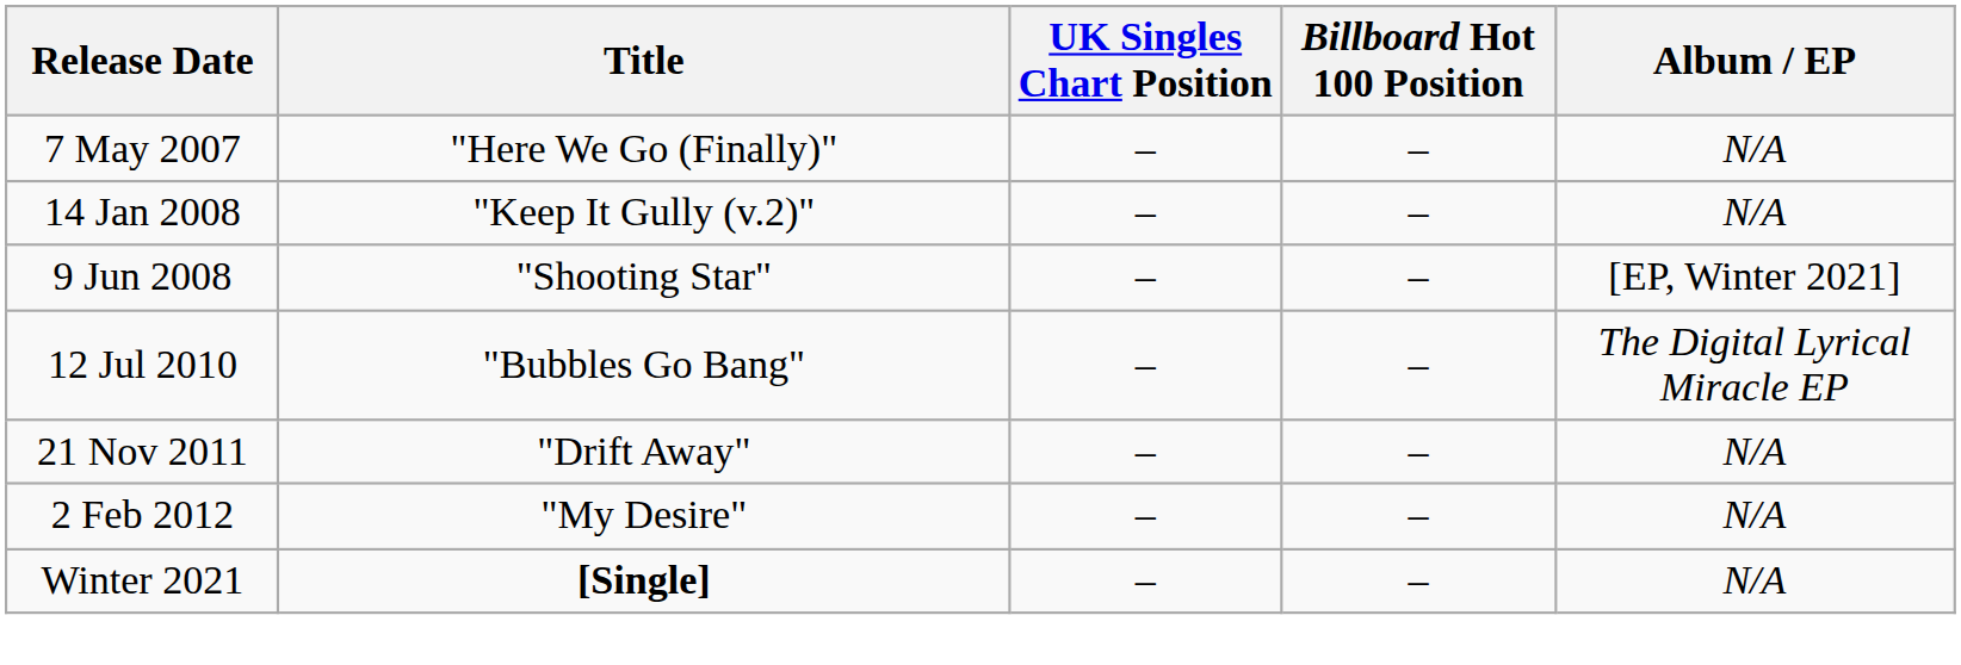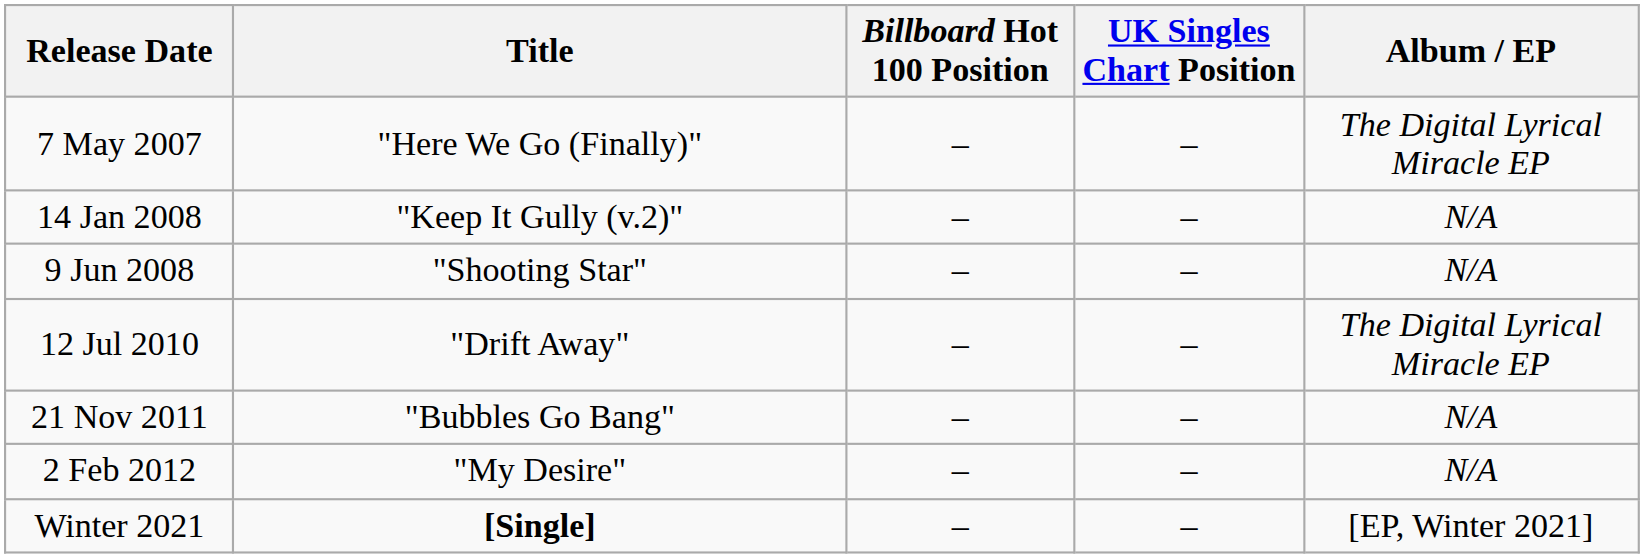columns swapped: UK Singles Chart Position <-> Billboard Hot 100 Position
7 May 2007 | Album / EP: N/A -> The Digital Lyrical Miracle EP
9 Jun 2008 | Album / EP: [EP, Winter 2021] -> N/A
12 Jul 2010 | Title: "Bubbles Go Bang" -> "Drift Away"
21 Nov 2011 | Title: "Drift Away" -> "Bubbles Go Bang"
Winter 2021 | Album / EP: N/A -> [EP, Winter 2021]
